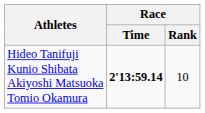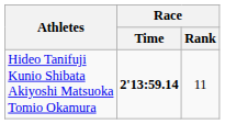Hideo Tanifuji Kunio Shibata Akiyoshi Matsuoka Tomio Okamura | Race / Rank: 10 -> 11
